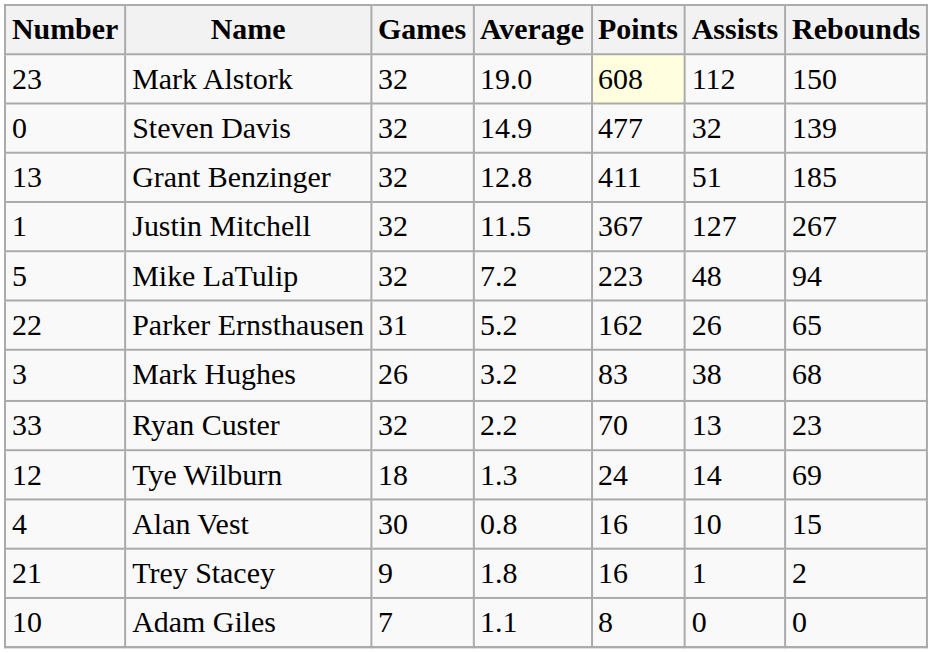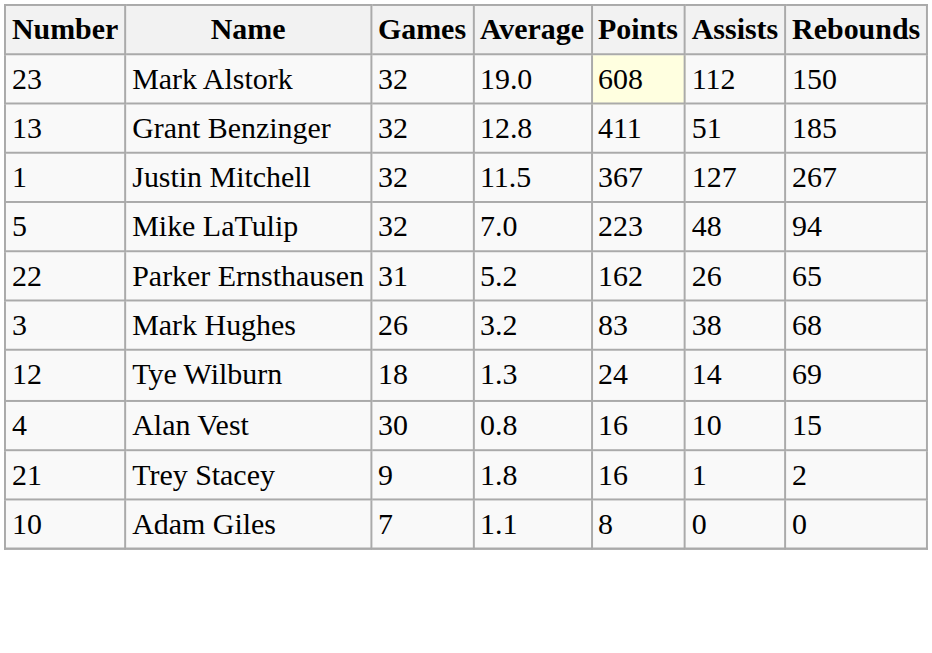- row: 0 | Steven Davis | 32 | 14.9 | 477 | 32 | 139
Mike LaTulip | Average: 7.2 -> 7.0
- row: 33 | Ryan Custer | 32 | 2.2 | 70 | 13 | 23
